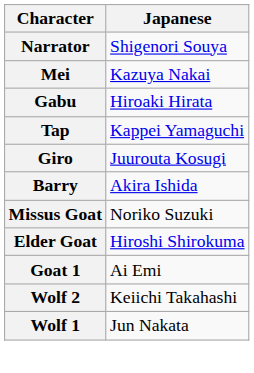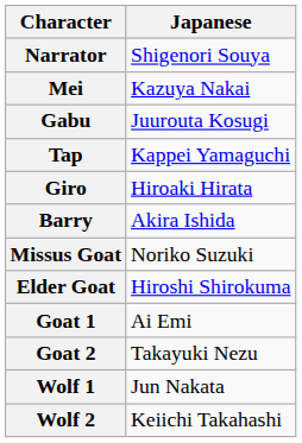Gabu | Japanese: Hiroaki Hirata -> Juurouta Kosugi
Giro | Japanese: Juurouta Kosugi -> Hiroaki Hirata
+ row: Goat 2 | Takayuki Nezu
rows swapped: Wolf 1 <-> Wolf 2
